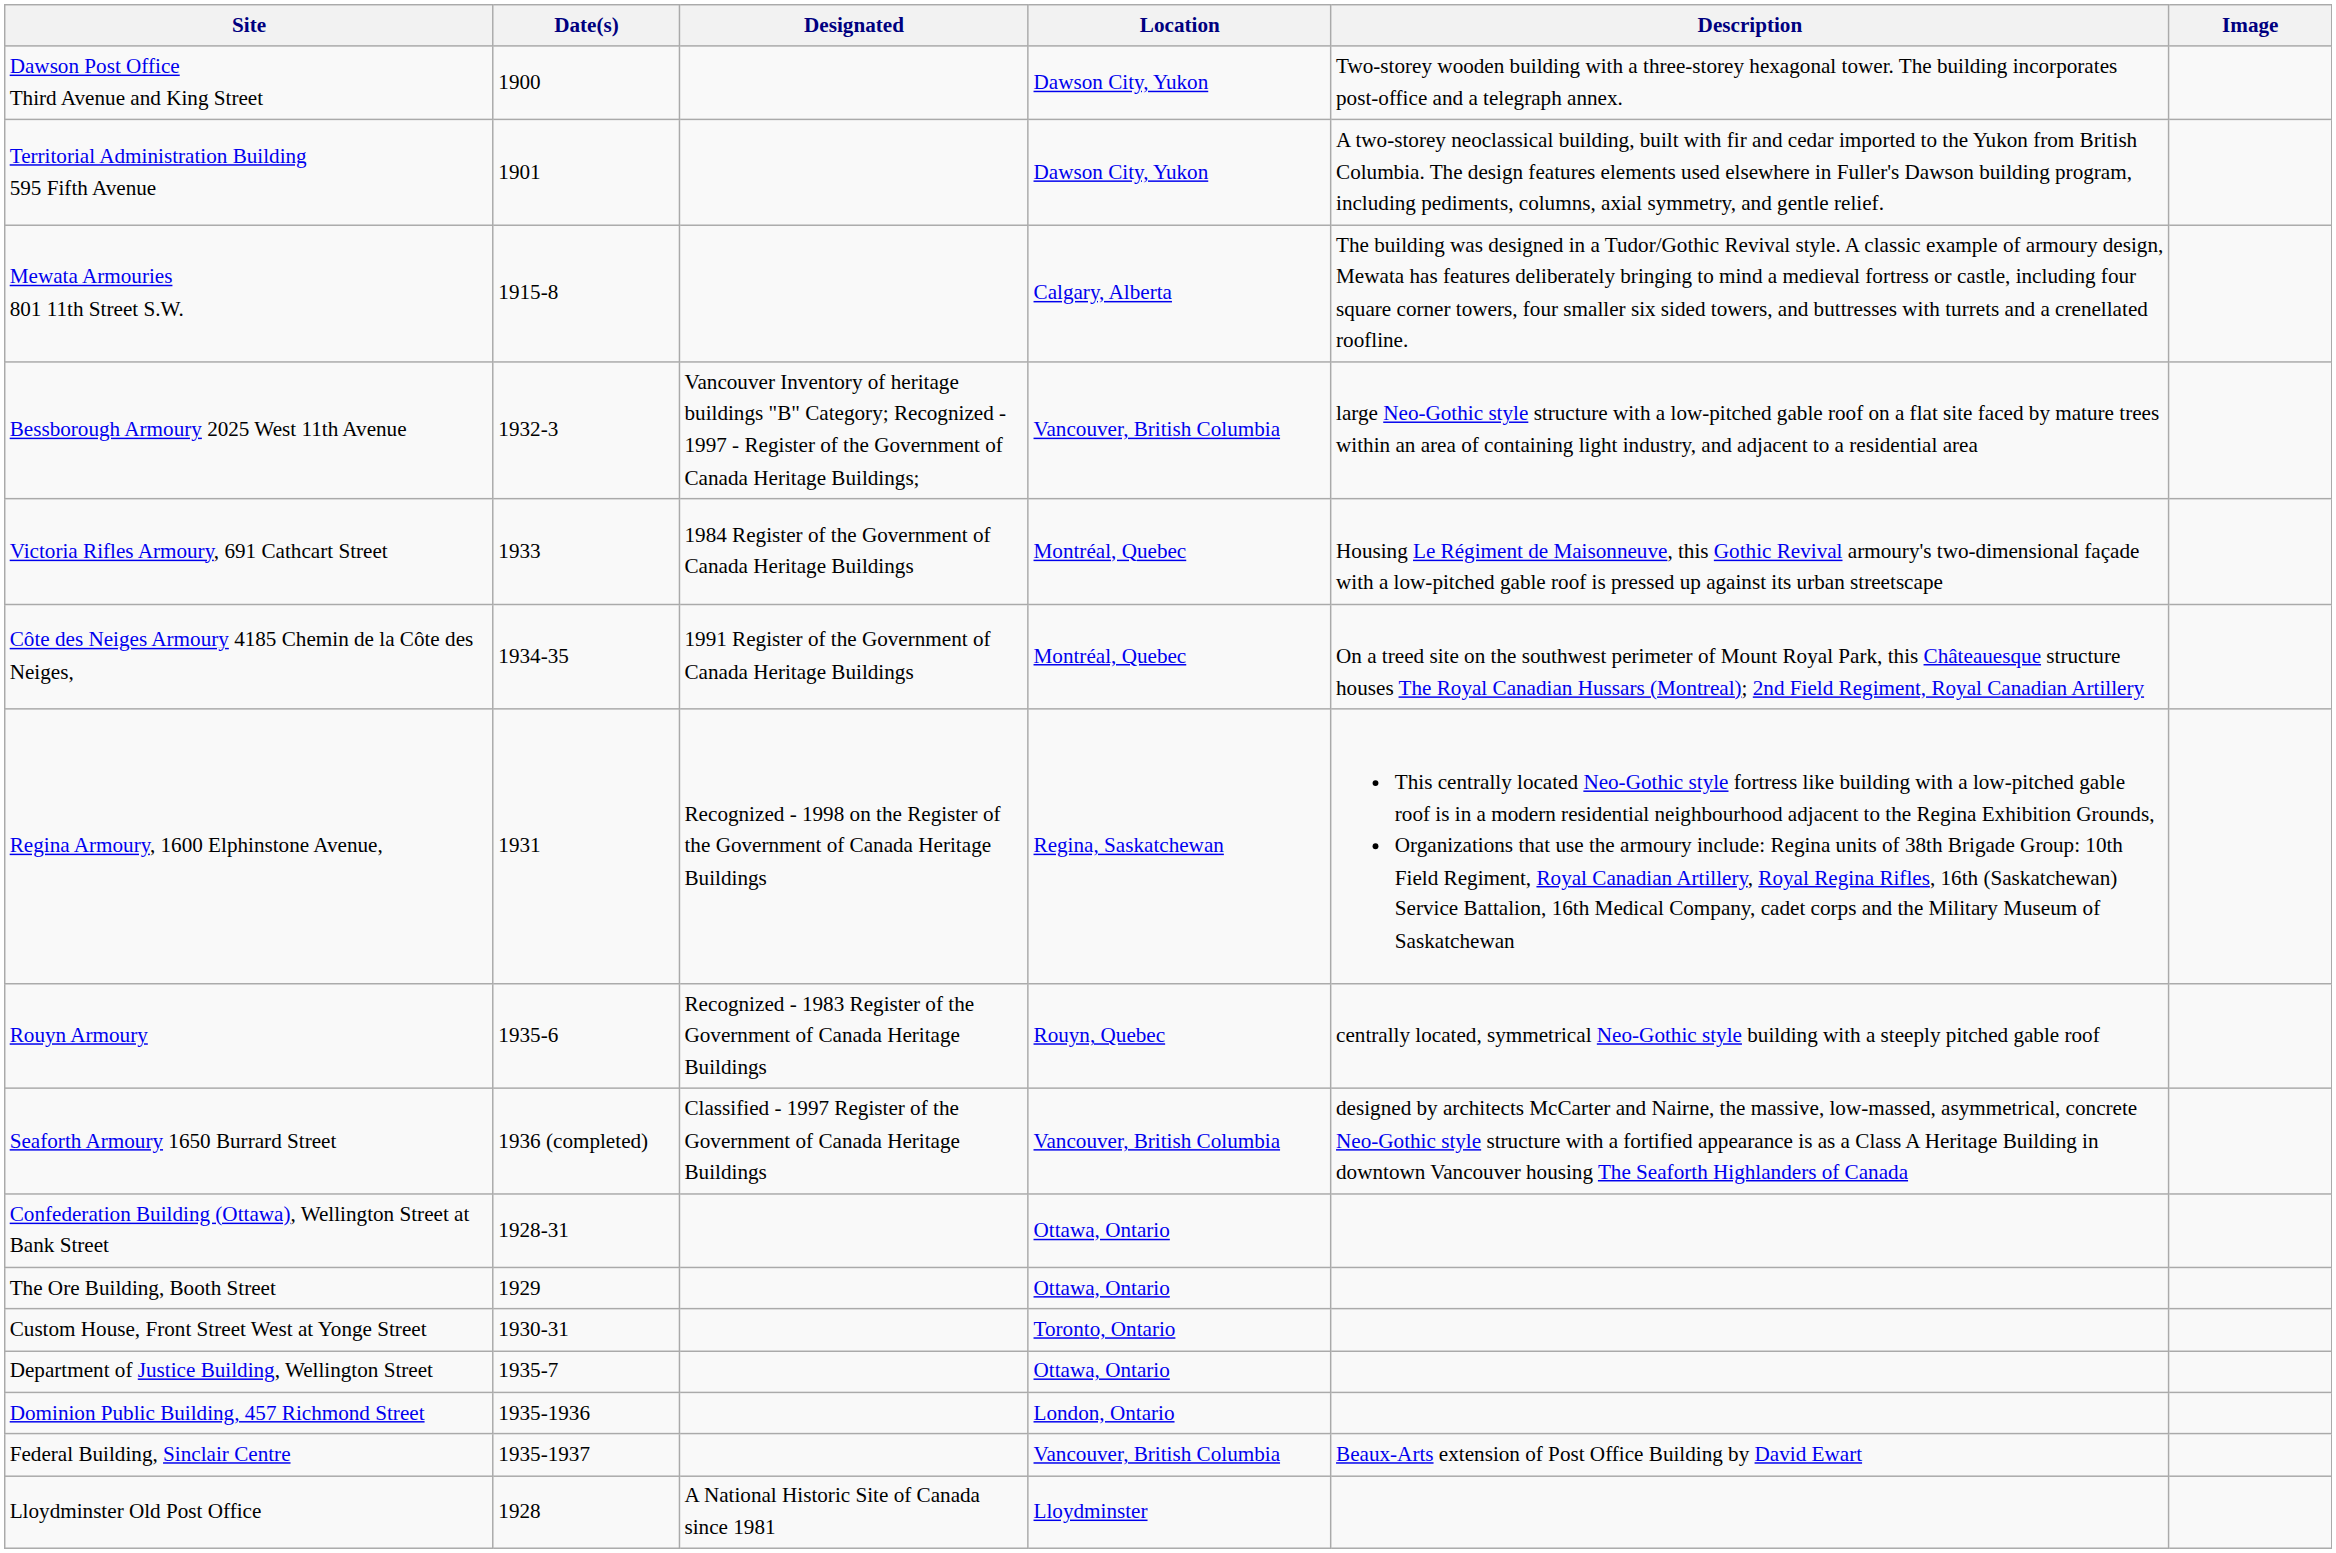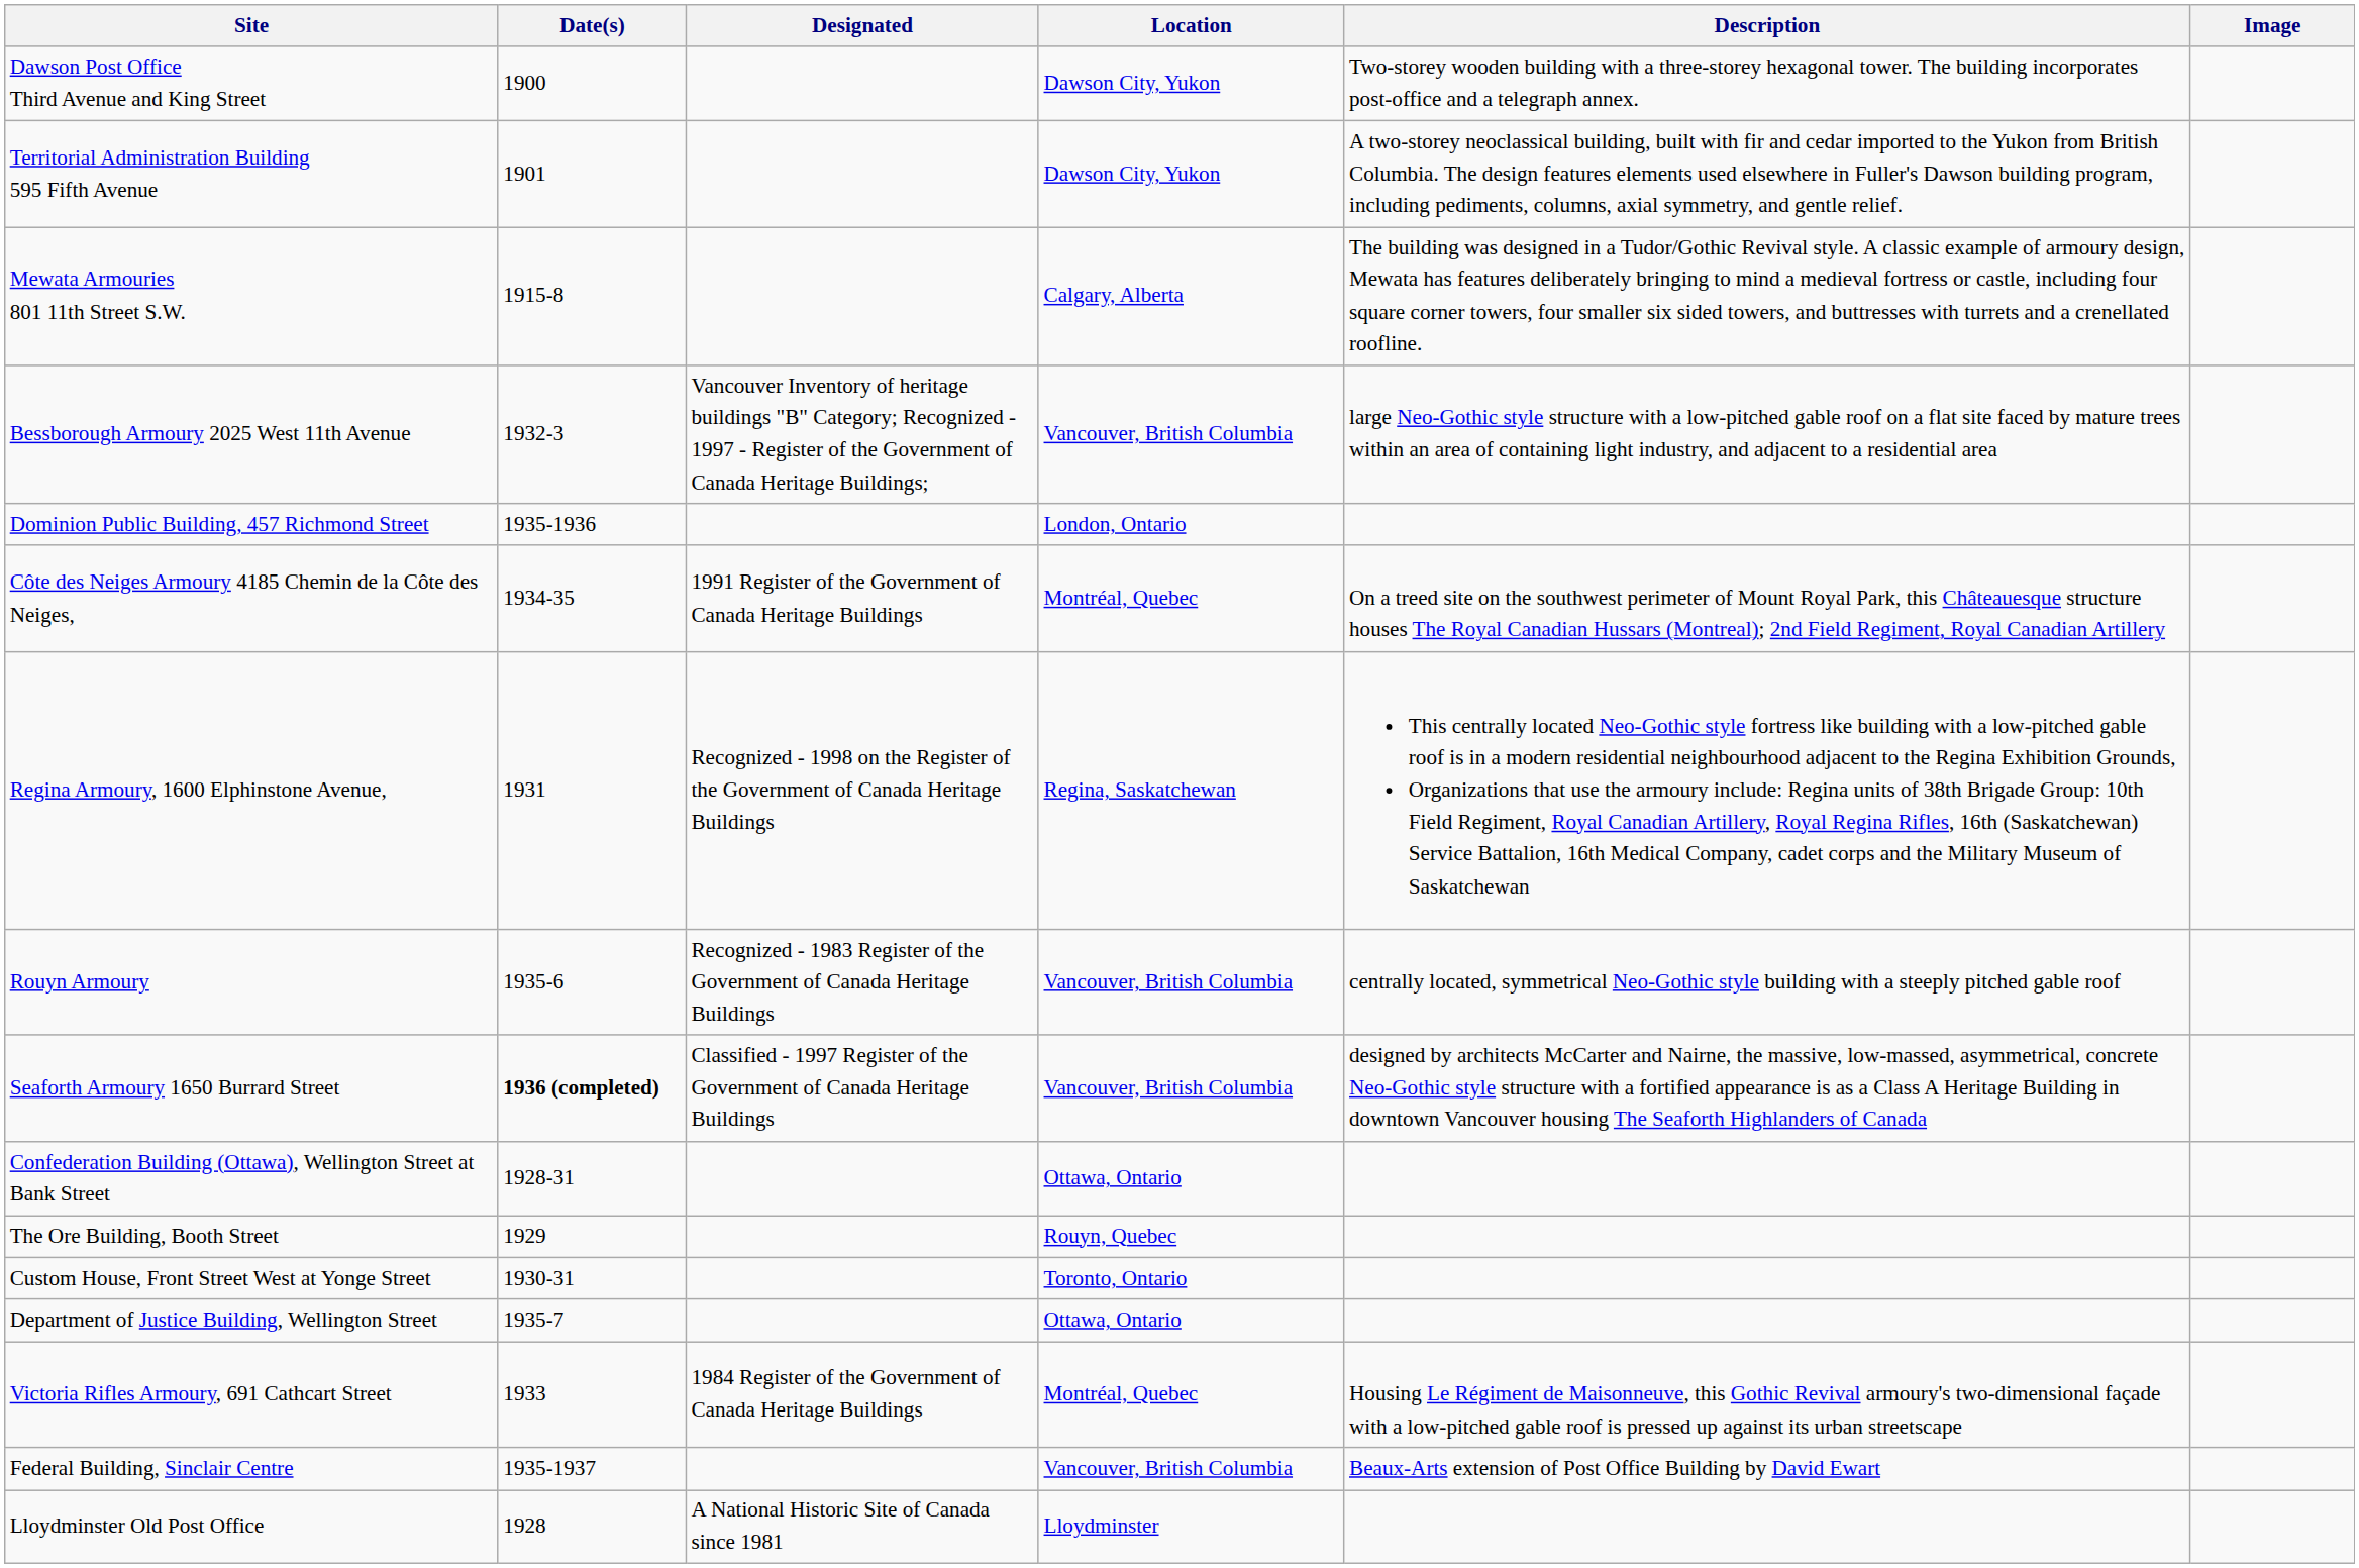rows swapped: Victoria Rifles Armoury, 691 Cathcart Street <-> Dominion Public Building, 457 Richmond Street
Rouyn Armoury | Location: Rouyn, Quebec -> Vancouver, British Columbia
Seaforth Armoury 1650 Burrard Street | Date(s): normal -> bold
The Ore Building, Booth Street | Location: Ottawa, Ontario -> Rouyn, Quebec
